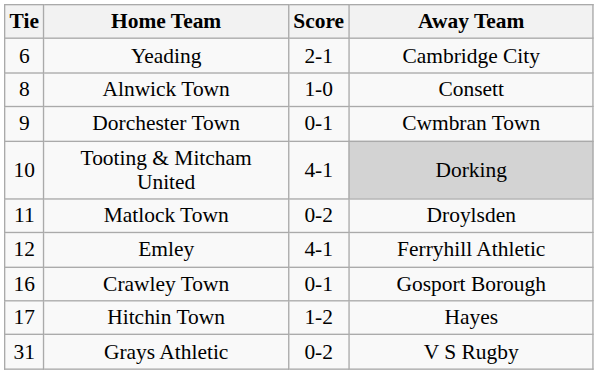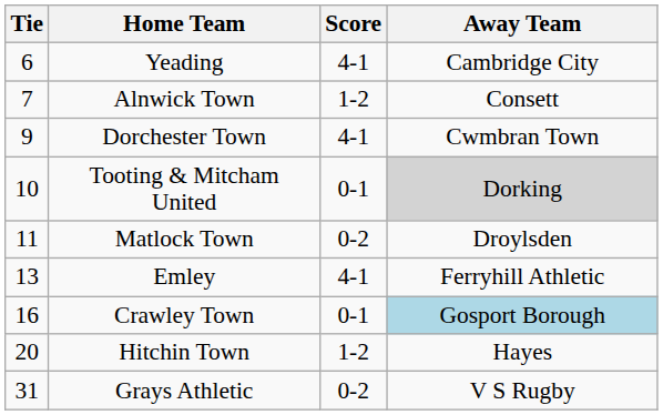Yeading | Score: 2-1 -> 4-1
Alnwick Town | Tie: 8 -> 7
Alnwick Town | Score: 1-0 -> 1-2
Dorchester Town | Score: 0-1 -> 4-1
Tooting & Mitcham United | Score: 4-1 -> 0-1
Emley | Tie: 12 -> 13
Crawley Town | Away Team: no background -> lightblue background
Hitchin Town | Tie: 17 -> 20
